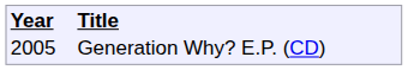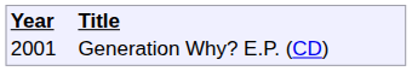Generation Why? E.P. (CD) | column 1: 2005 -> 2001
